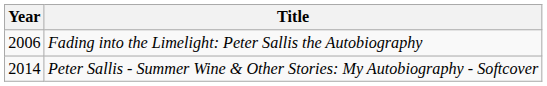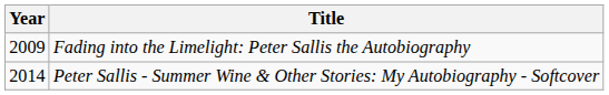Fading into the Limelight: Peter Sallis the Autobiography | Year: 2006 -> 2009
